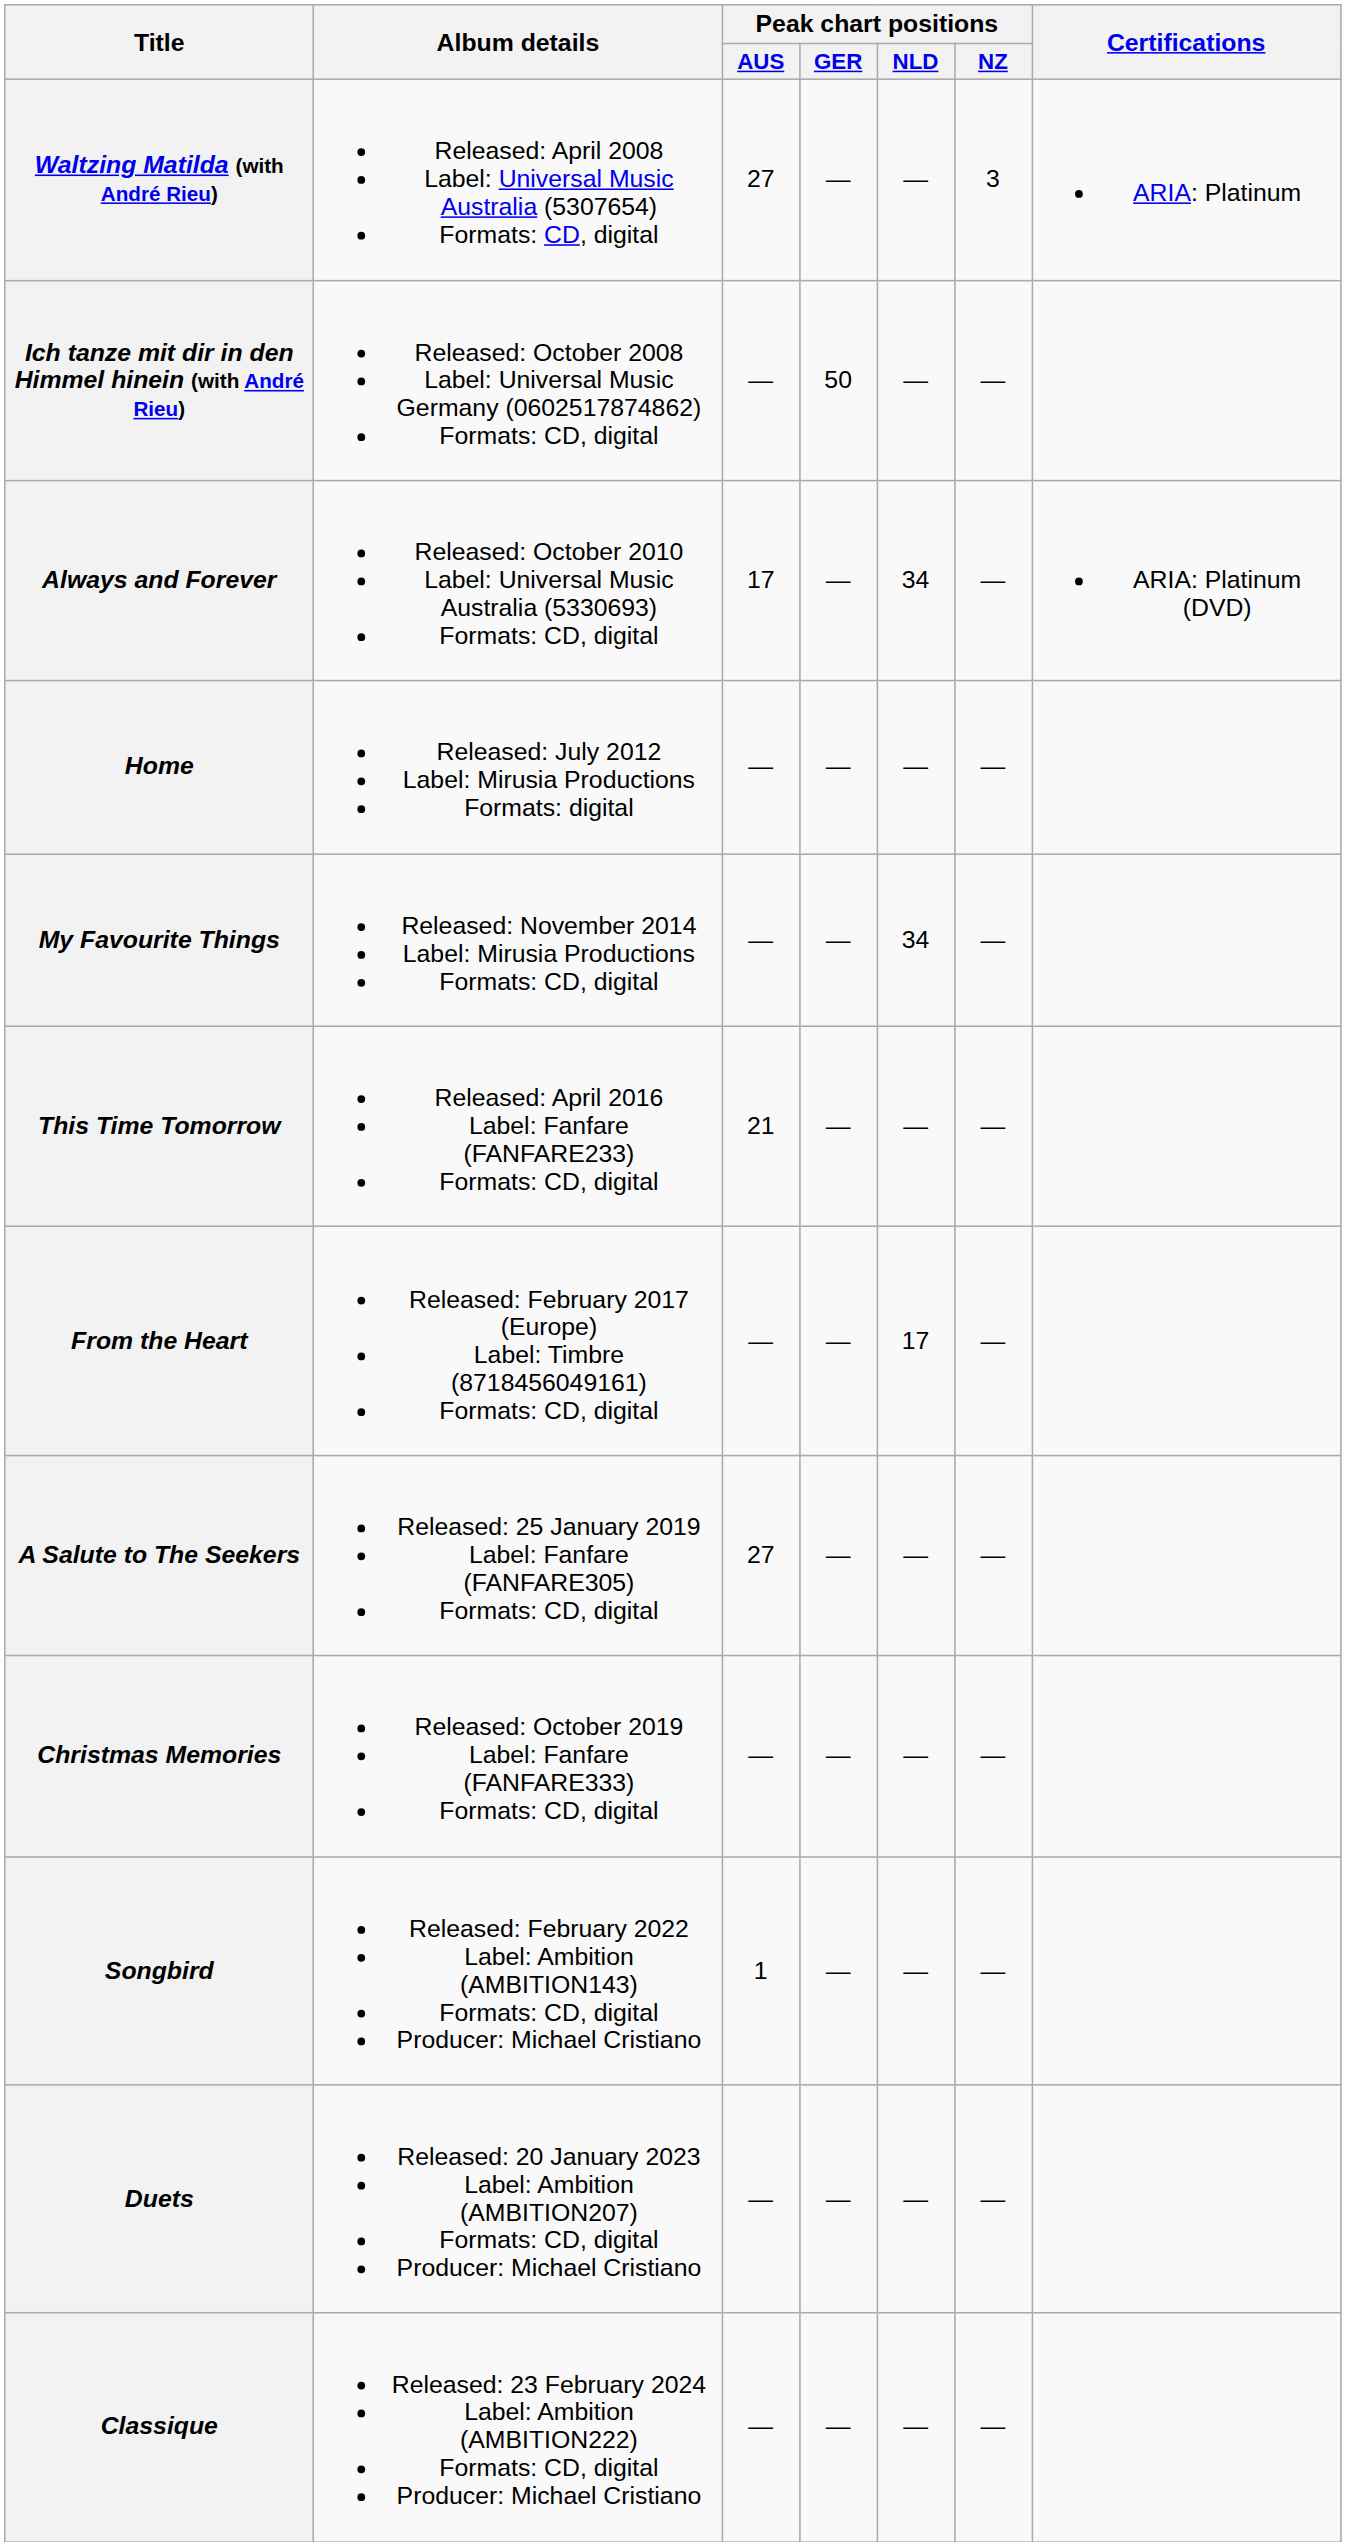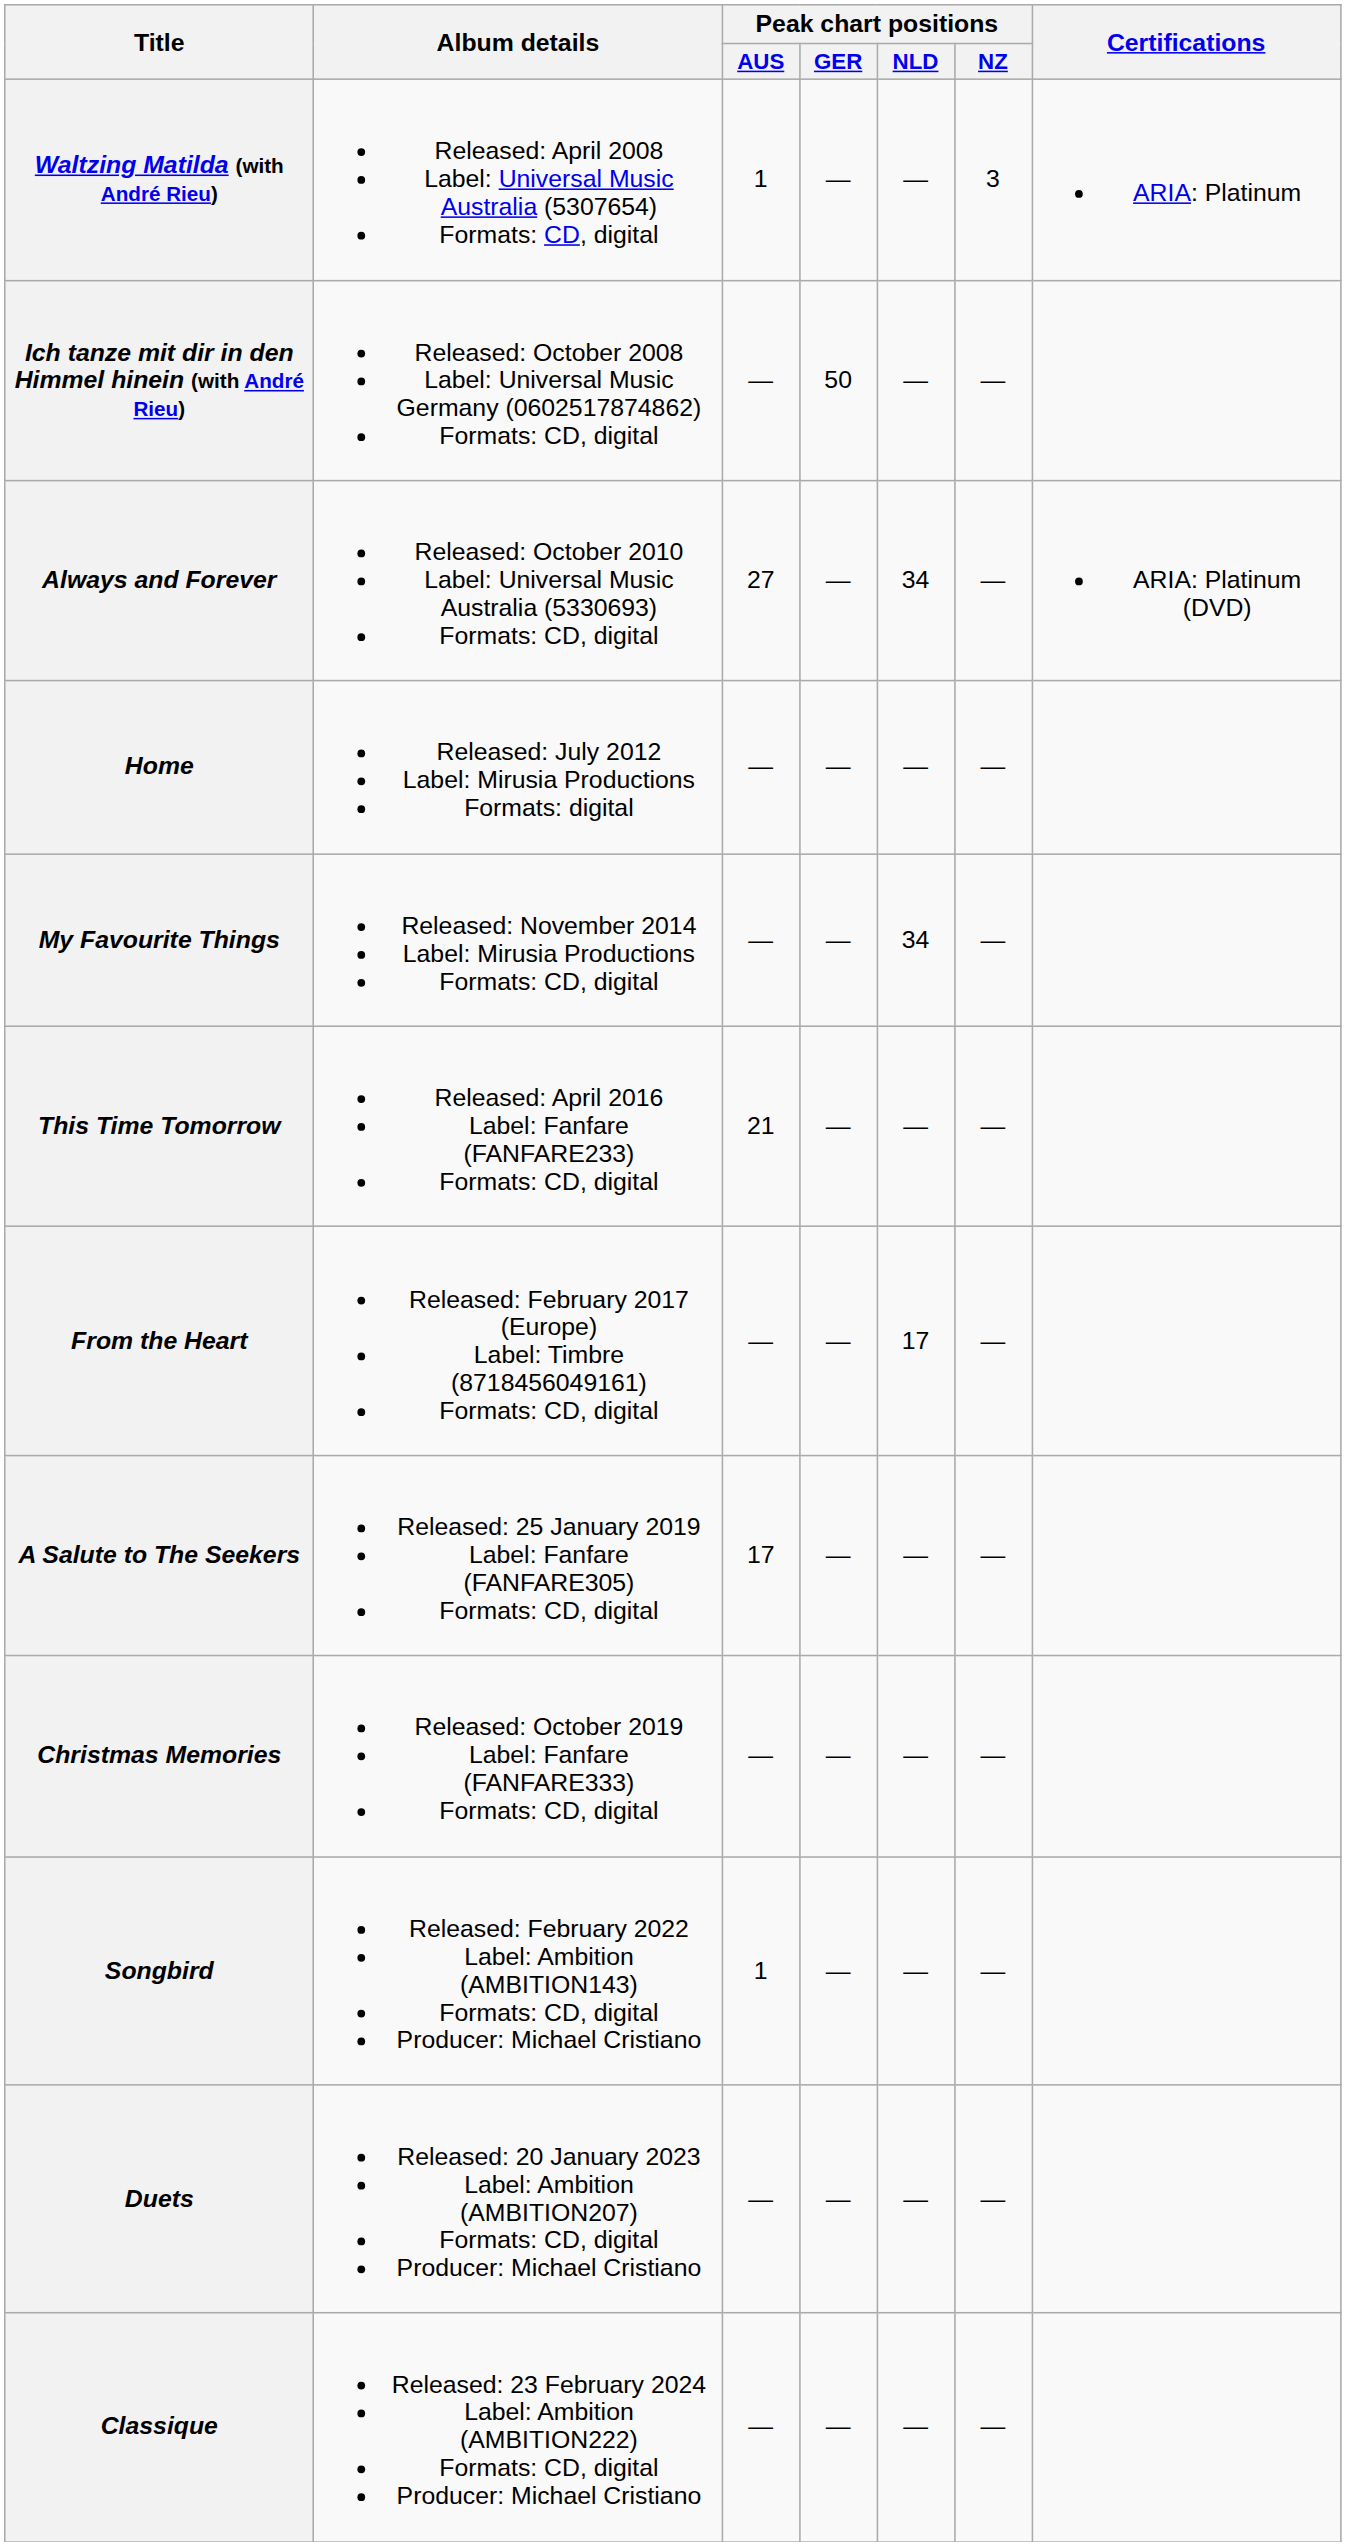Waltzing Matilda (with André Rieu) | Peak chart positions / AUS: 27 -> 1
Always and Forever | Peak chart positions / AUS: 17 -> 27
A Salute to The Seekers | Peak chart positions / AUS: 27 -> 17
